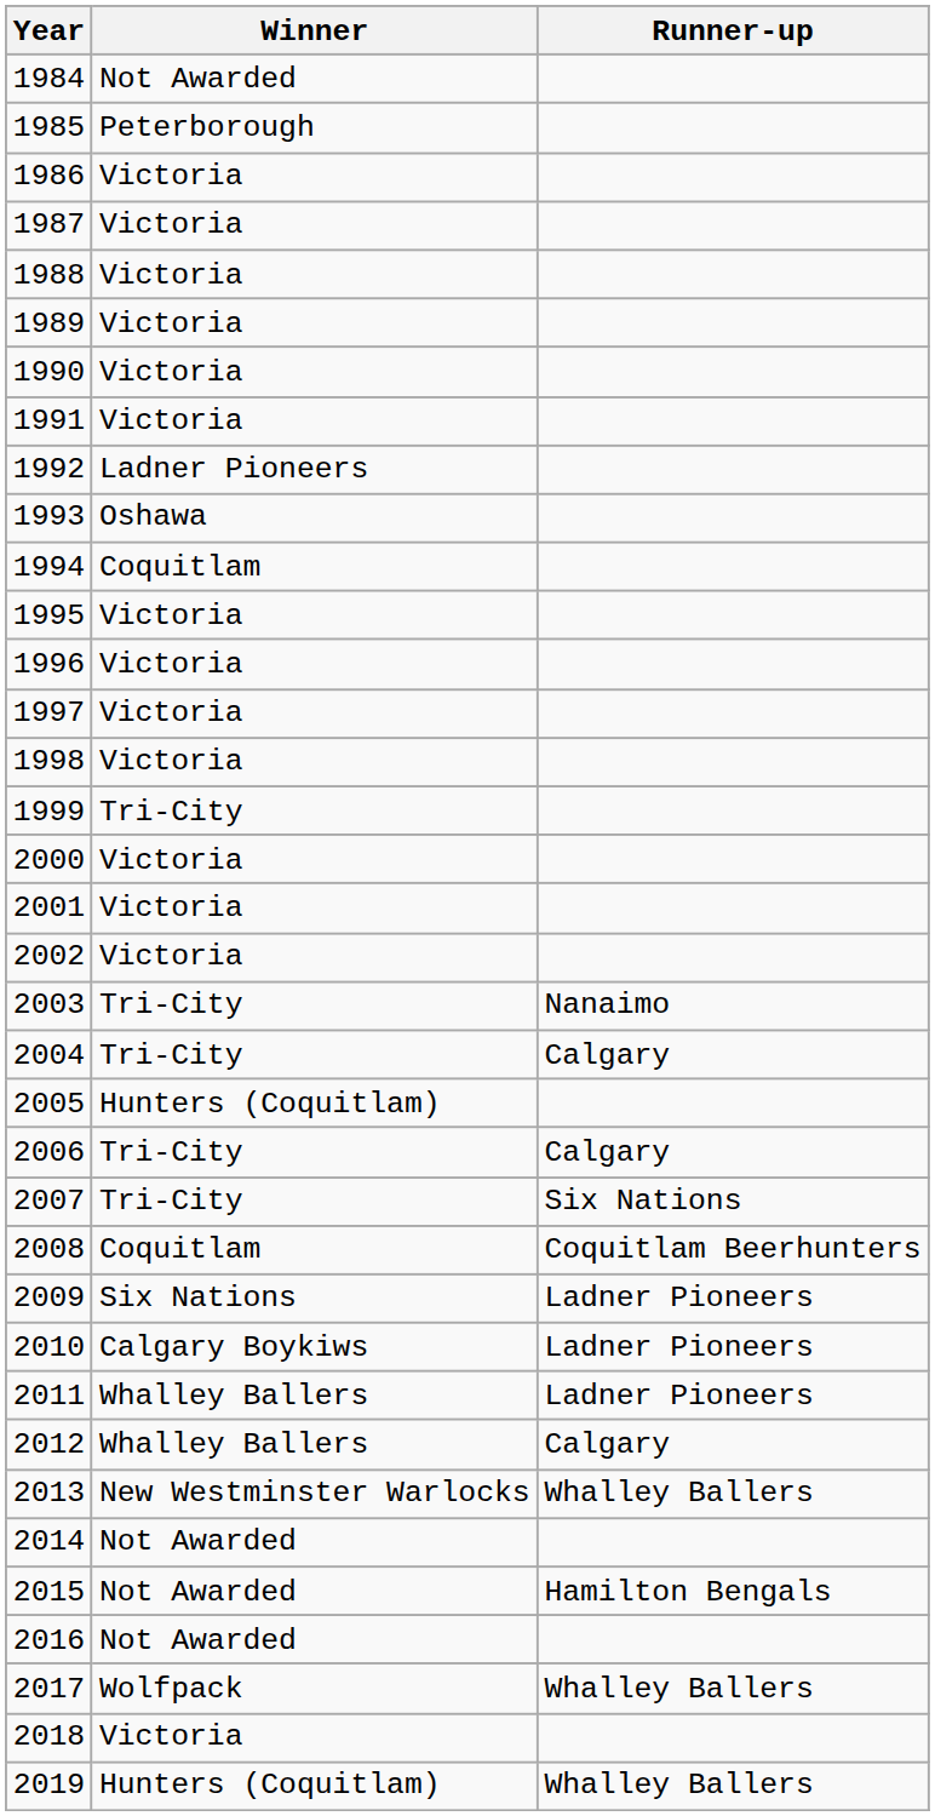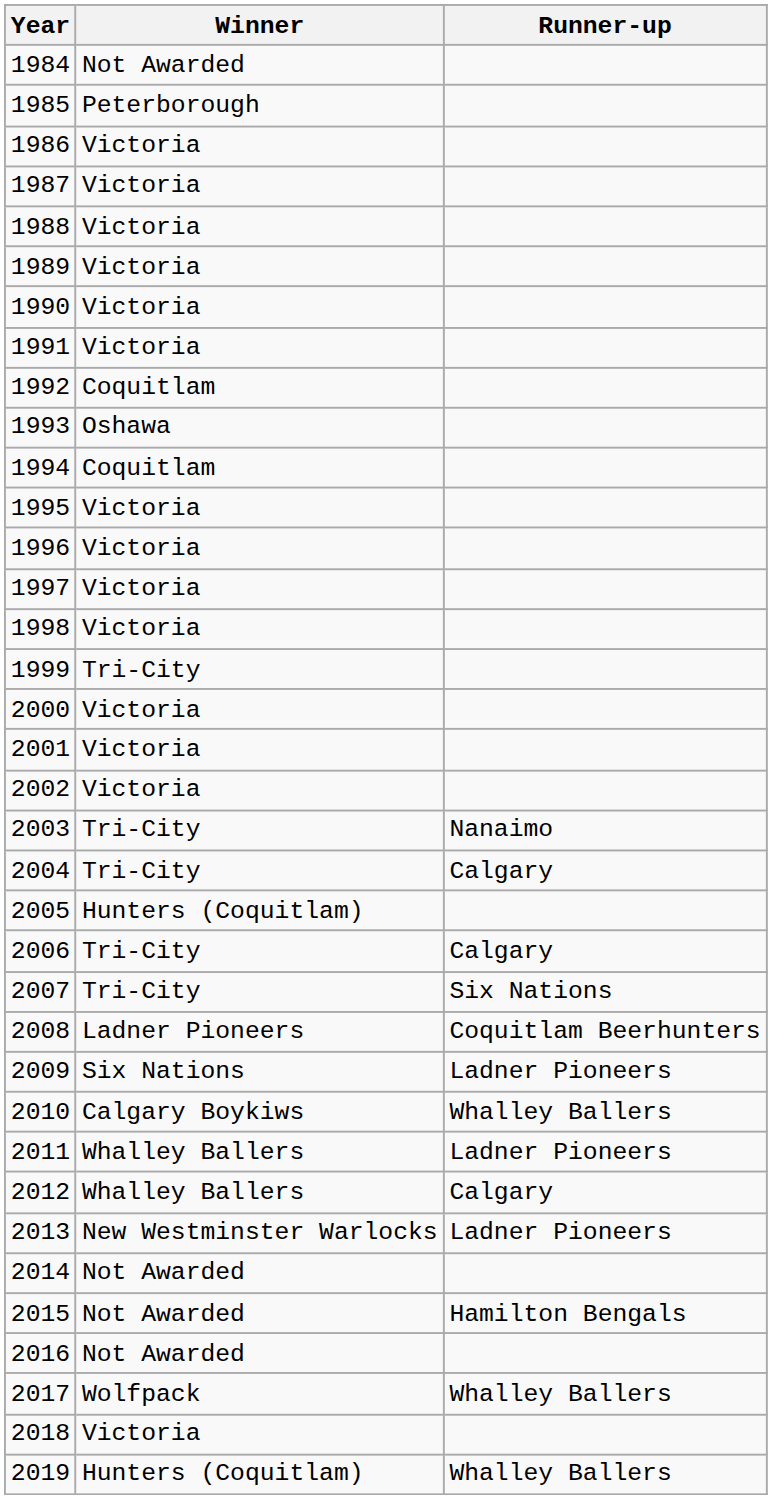1992 | Winner: Ladner Pioneers -> Coquitlam
2008 | Winner: Coquitlam -> Ladner Pioneers
2010 | Runner-up: Ladner Pioneers -> Whalley Ballers
2013 | Runner-up: Whalley Ballers -> Ladner Pioneers
